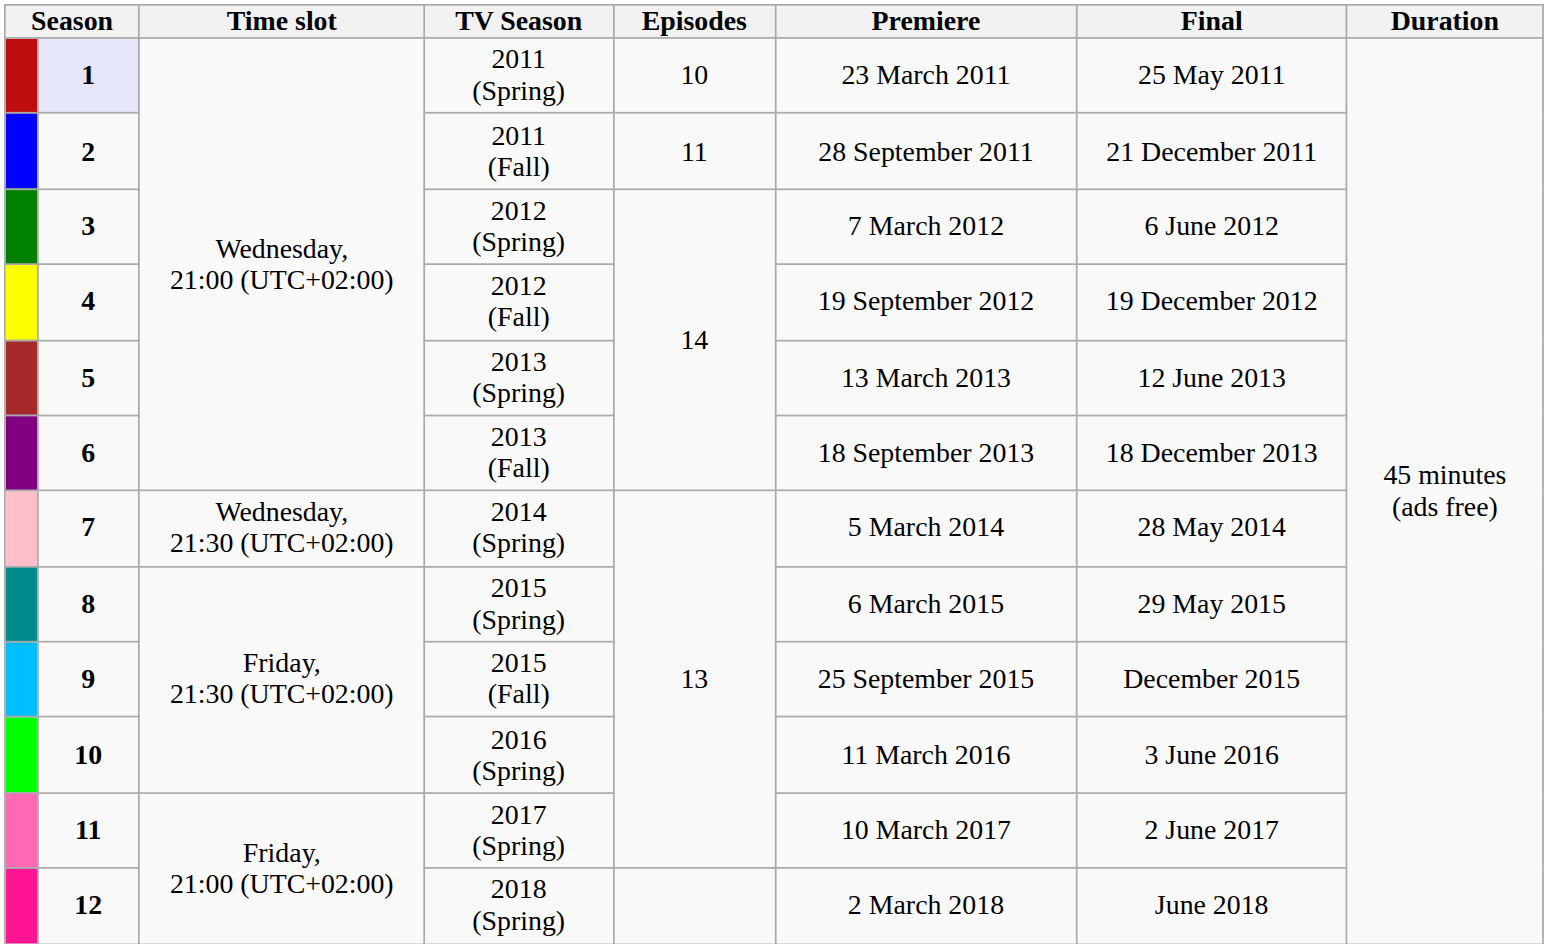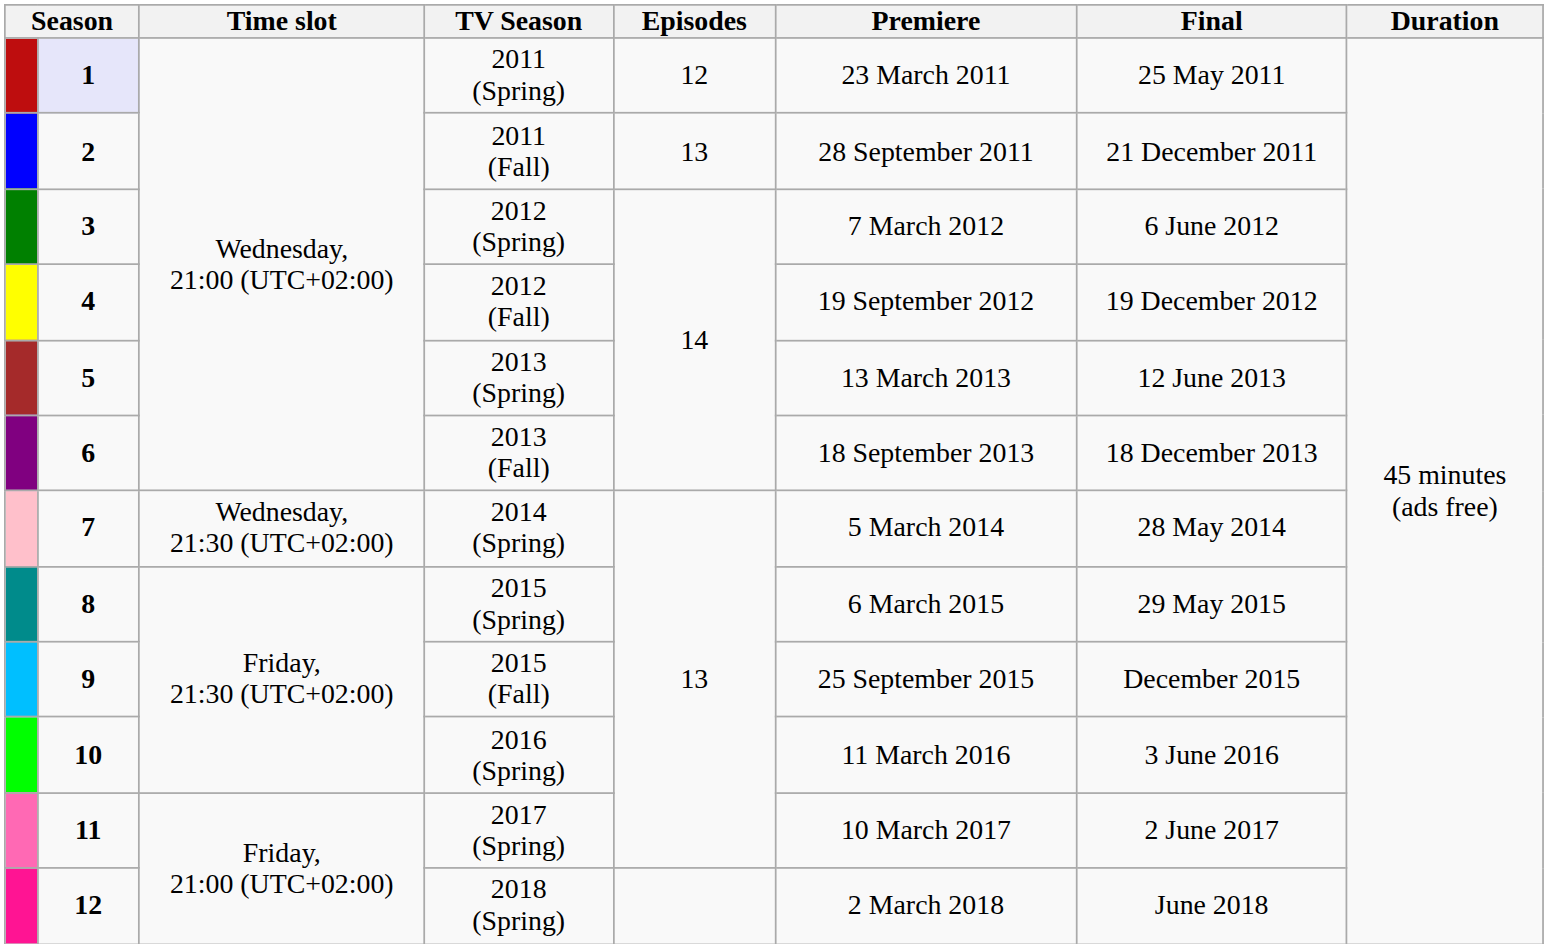2011 (Spring) | Episodes: 10 -> 12
2011 (Fall) | Episodes: 11 -> 13
